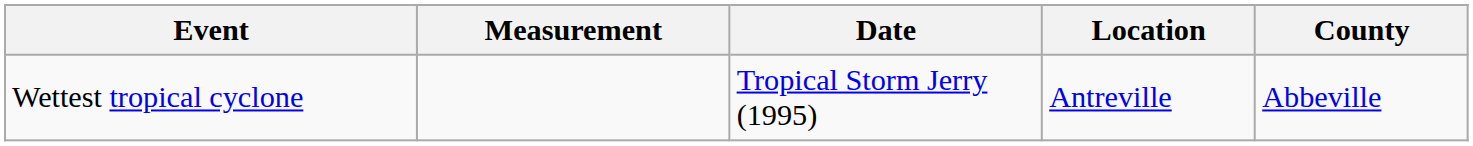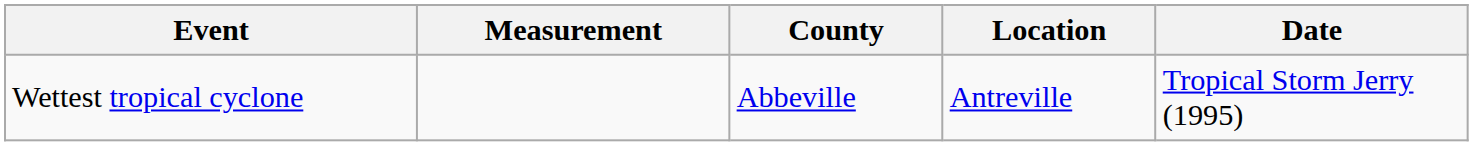columns swapped: Date <-> County
